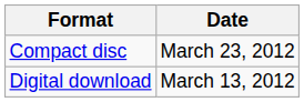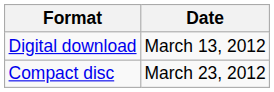rows swapped: Digital download <-> Compact disc
